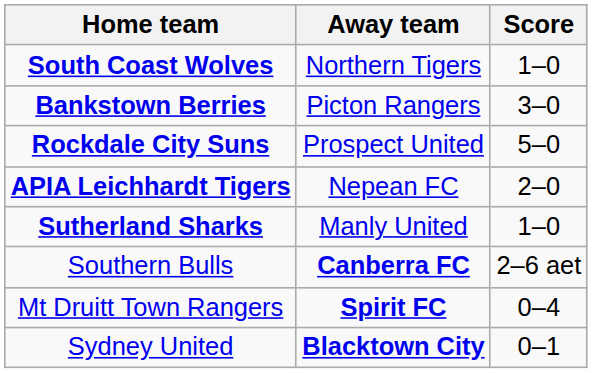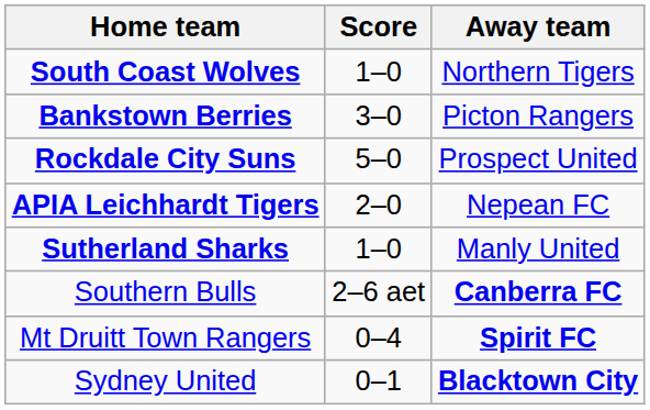columns swapped: Score <-> Away team
